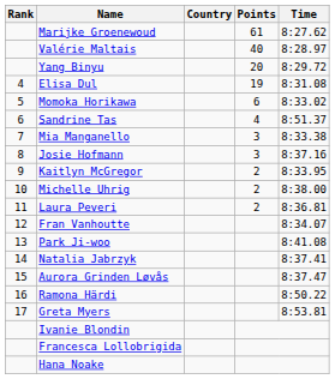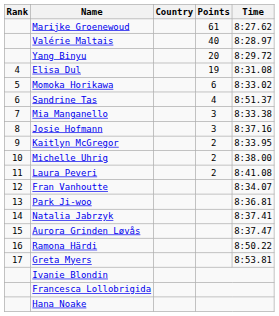Laura Peveri | Time: 8:36.81 -> 8:41.08
Park Ji-woo | Time: 8:41.08 -> 8:36.81
